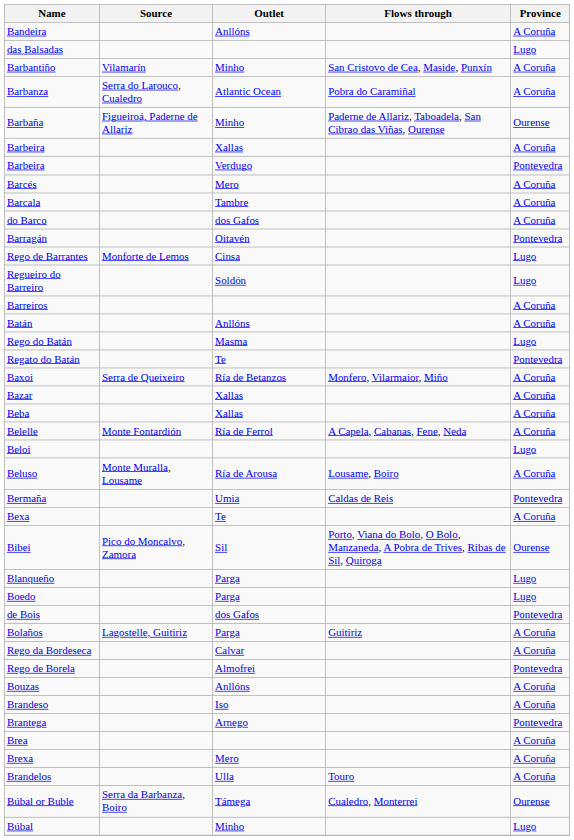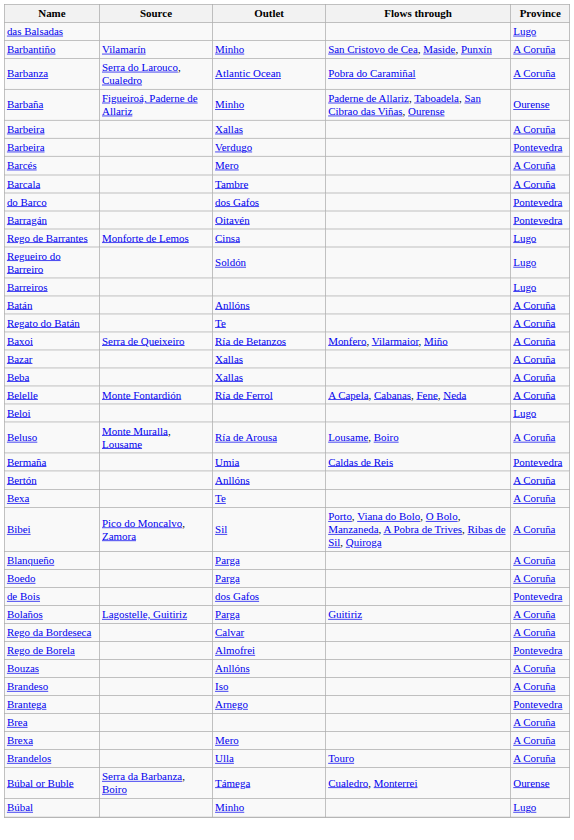- row: Bandeira | Anllóns | A Coruña
do Barco | Province: A Coruña -> Pontevedra
Barreiros | Province: A Coruña -> Lugo
- row: Rego do Batán | Masma | Lugo
Regato do Batán | Province: Pontevedra -> A Coruña
+ row: Bertón | Anllóns | A Coruña
Bibei | Province: Ourense -> A Coruña
Blanqueño | Province: Lugo -> A Coruña
Boedo | Province: Lugo -> A Coruña
